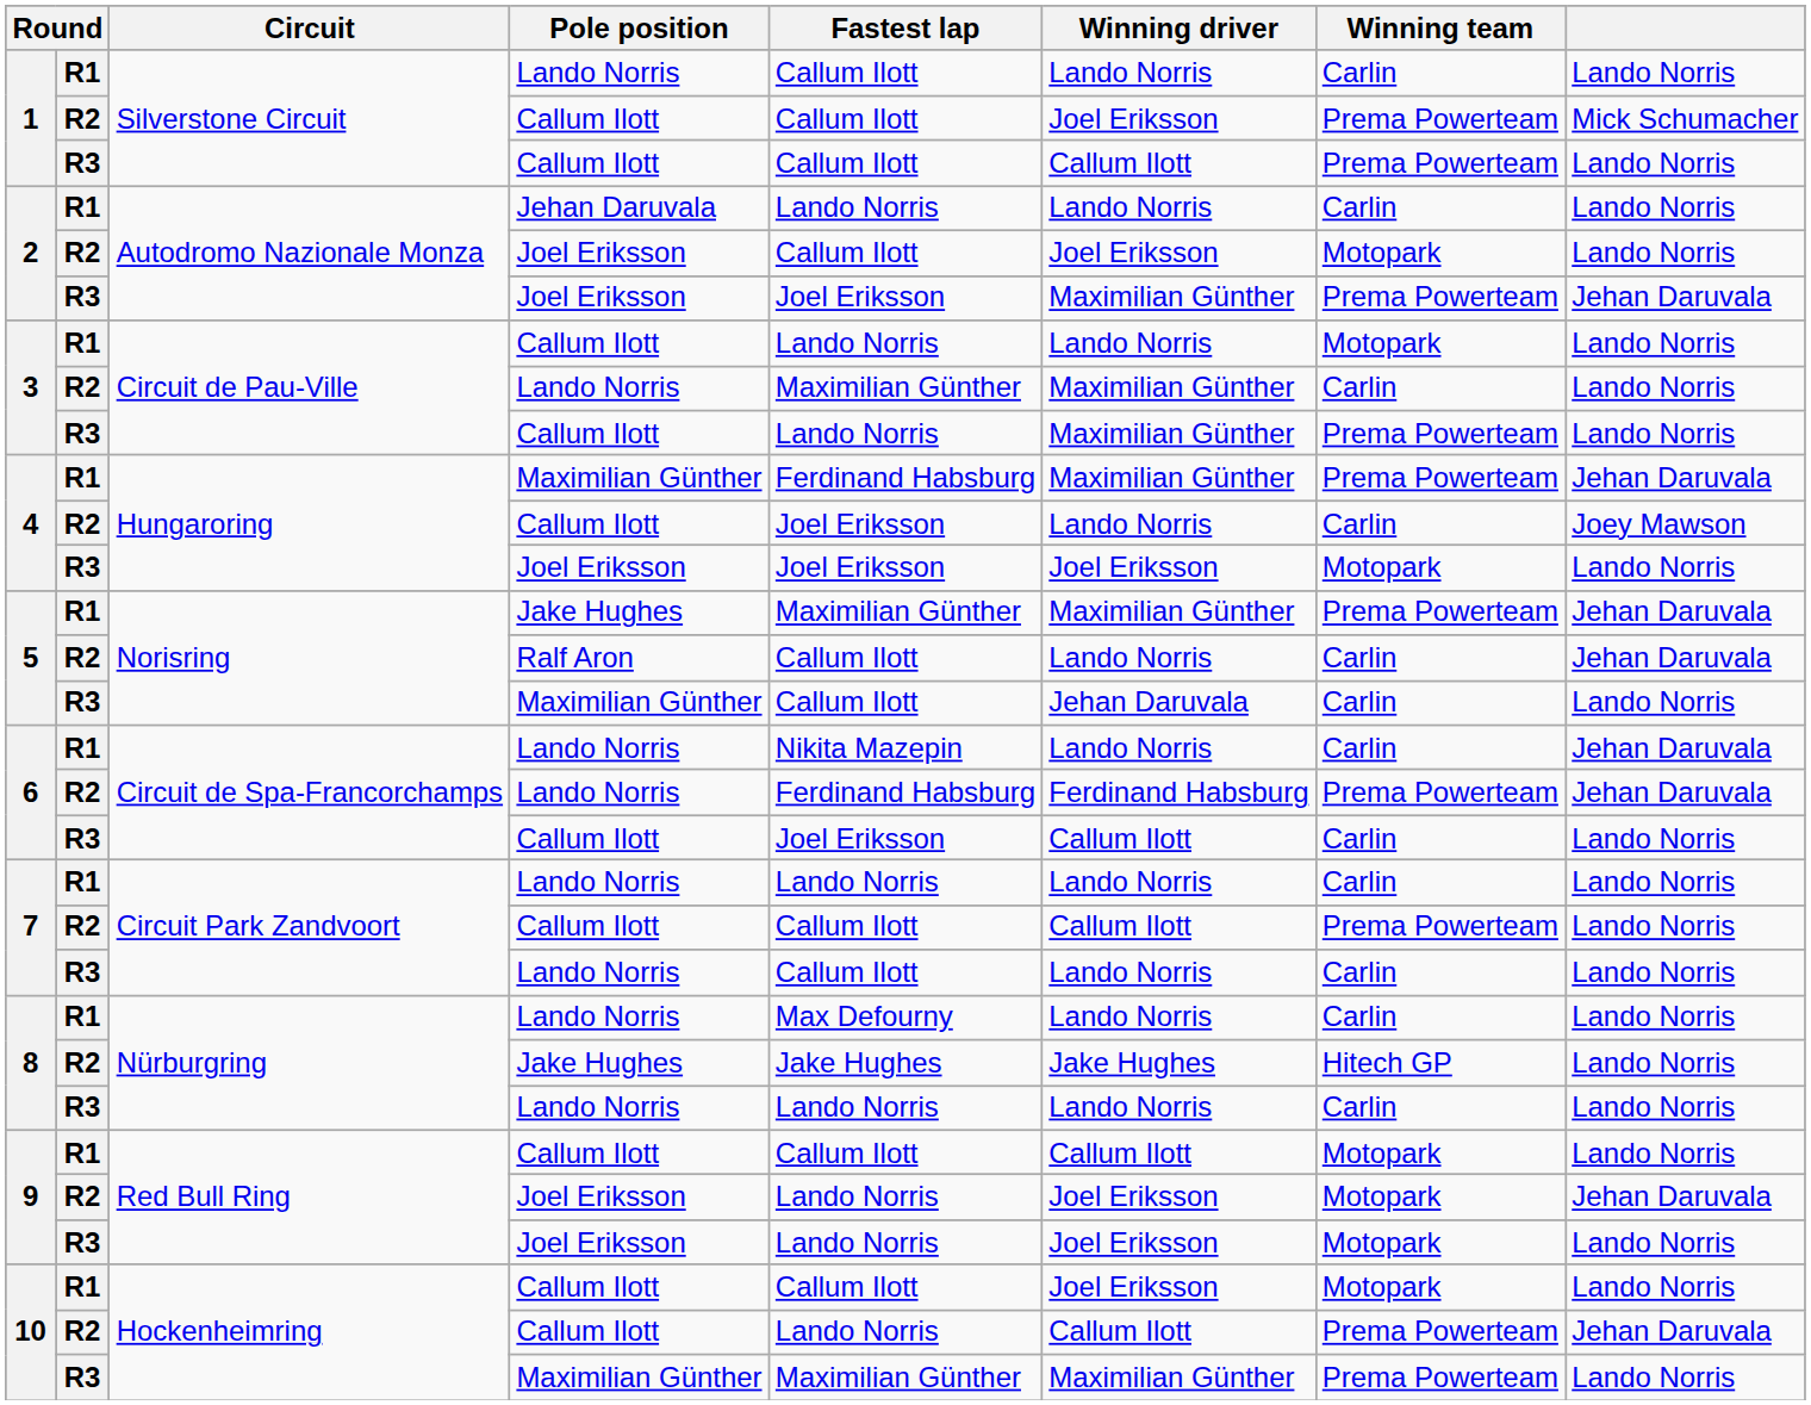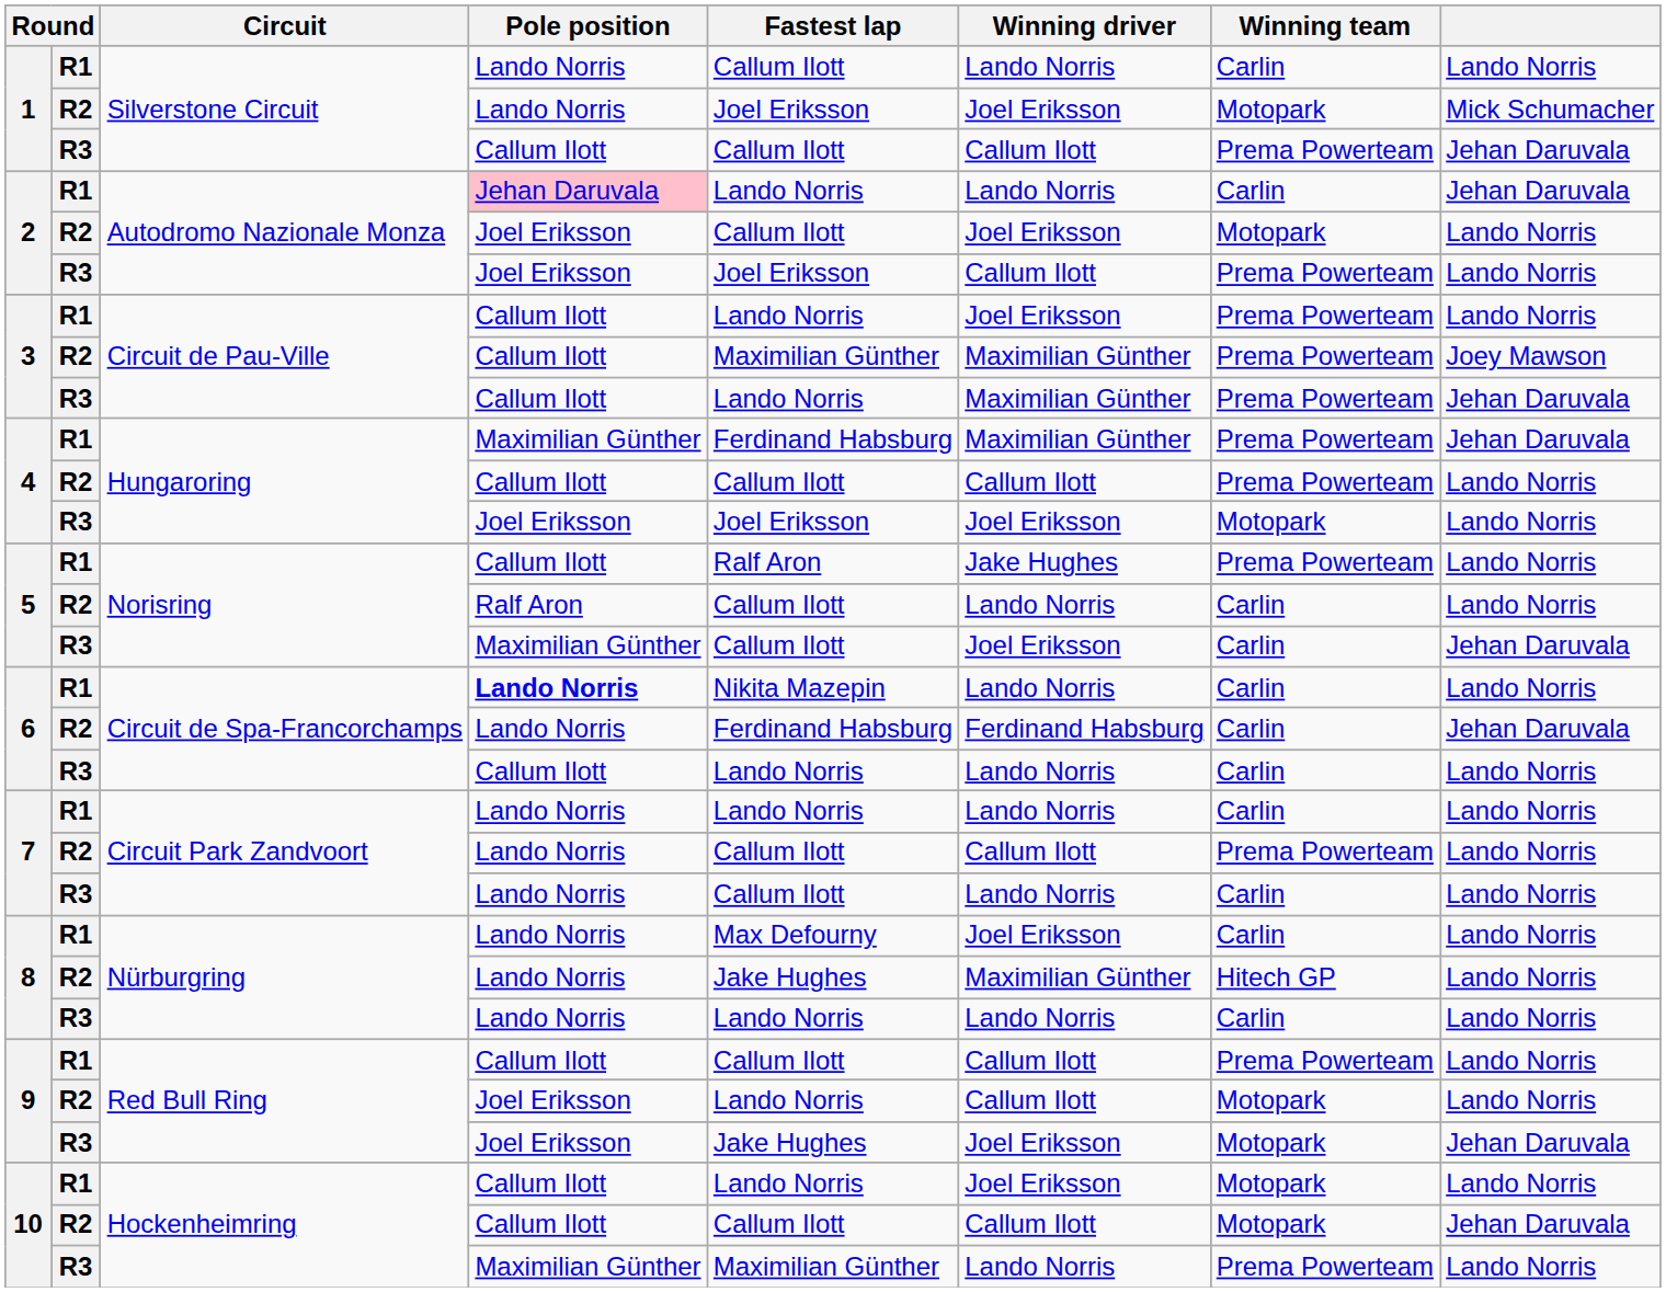1 / R2 | Pole position: Callum Ilott -> Lando Norris
1 / R2 | Fastest lap: Callum Ilott -> Joel Eriksson
1 / R2 | Winning team: Prema Powerteam -> Motopark
1 / R3 | column 8: Lando Norris -> Jehan Daruvala
2 / R1 | Pole position: no background -> pink background
2 / R1 | column 8: Lando Norris -> Jehan Daruvala
2 / R3 | Winning driver: Maximilian Günther -> Callum Ilott
2 / R3 | column 8: Jehan Daruvala -> Lando Norris
3 / R1 | Winning driver: Lando Norris -> Joel Eriksson
3 / R1 | Winning team: Motopark -> Prema Powerteam
3 / R2 | Pole position: Lando Norris -> Callum Ilott
3 / R2 | Winning team: Carlin -> Prema Powerteam
3 / R2 | column 8: Lando Norris -> Joey Mawson
3 / R3 | column 8: Lando Norris -> Jehan Daruvala
4 / R2 | Fastest lap: Joel Eriksson -> Callum Ilott
4 / R2 | Winning driver: Lando Norris -> Callum Ilott
4 / R2 | Winning team: Carlin -> Prema Powerteam
4 / R2 | column 8: Joey Mawson -> Lando Norris
5 / R1 | Pole position: Jake Hughes -> Callum Ilott
5 / R1 | Fastest lap: Maximilian Günther -> Ralf Aron
5 / R1 | Winning driver: Maximilian Günther -> Jake Hughes
5 / R1 | column 8: Jehan Daruvala -> Lando Norris
5 / R2 | column 8: Jehan Daruvala -> Lando Norris
5 / R3 | Winning driver: Jehan Daruvala -> Joel Eriksson
5 / R3 | column 8: Lando Norris -> Jehan Daruvala
6 / R1 | Pole position: normal -> bold
6 / R1 | column 8: Jehan Daruvala -> Lando Norris
6 / R2 | Winning team: Prema Powerteam -> Carlin
6 / R3 | Fastest lap: Joel Eriksson -> Lando Norris
6 / R3 | Winning driver: Callum Ilott -> Lando Norris
7 / R2 | Pole position: Callum Ilott -> Lando Norris
8 / R1 | Winning driver: Lando Norris -> Joel Eriksson
8 / R2 | Pole position: Jake Hughes -> Lando Norris
8 / R2 | Winning driver: Jake Hughes -> Maximilian Günther
9 / R1 | Winning team: Motopark -> Prema Powerteam
9 / R2 | Winning driver: Joel Eriksson -> Callum Ilott
9 / R2 | column 8: Jehan Daruvala -> Lando Norris
9 / R3 | Fastest lap: Lando Norris -> Jake Hughes
9 / R3 | column 8: Lando Norris -> Jehan Daruvala
10 / R1 | Fastest lap: Callum Ilott -> Lando Norris
10 / R2 | Fastest lap: Lando Norris -> Callum Ilott
10 / R2 | Winning team: Prema Powerteam -> Motopark
10 / R3 | Winning driver: Maximilian Günther -> Lando Norris
